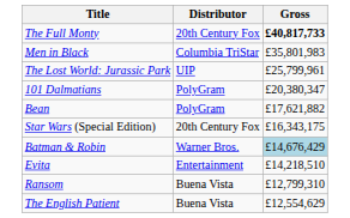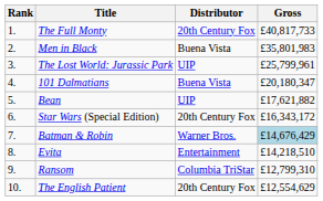+ column: Rank | 1. | 2. | 3. | 4. | 5. | 6. | 7. | 8. | 9. | 10.
The Full Monty | Gross: bold -> normal
Men in Black | Distributor: Columbia TriStar -> Buena Vista
101 Dalmatians | Distributor: PolyGram -> Buena Vista
101 Dalmatians | Gross: £20,380,347 -> £20,180,347
Bean | Distributor: PolyGram -> UIP
Star Wars (Special Edition) | Gross: £16,343,175 -> £16,343,172
Ransom | Distributor: Buena Vista -> Columbia TriStar
The English Patient | Distributor: Buena Vista -> 20th Century Fox
